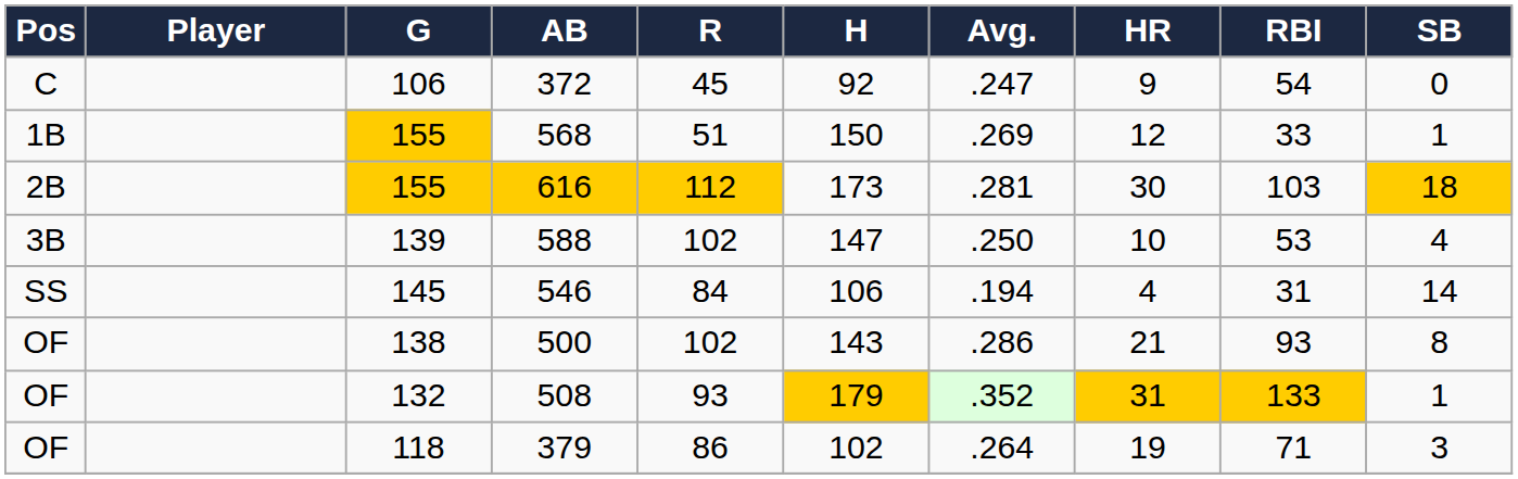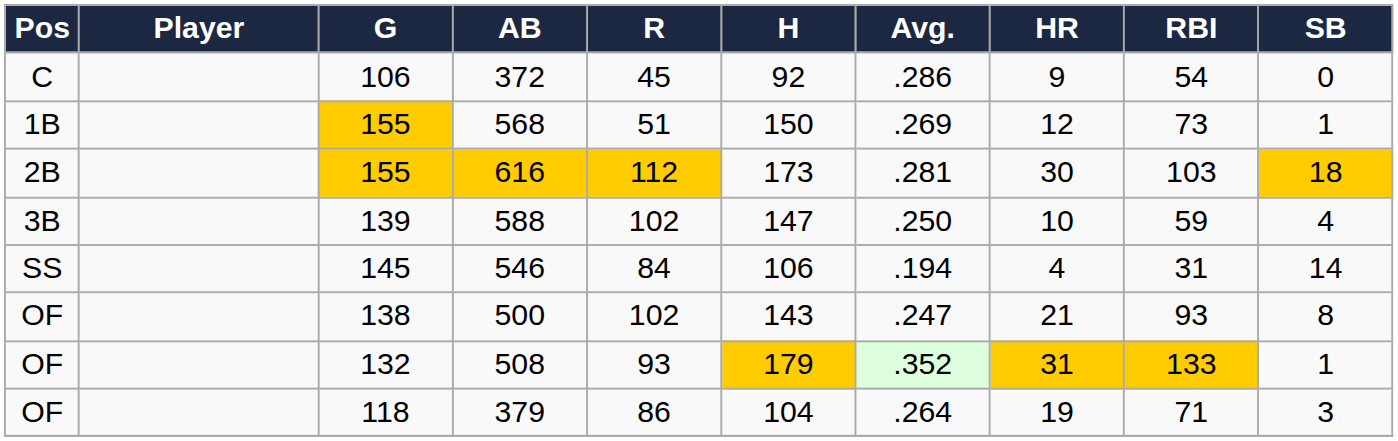372 | Avg.: .247 -> .286
568 | RBI: 33 -> 73
588 | RBI: 53 -> 59
500 | Avg.: .286 -> .247
379 | H: 102 -> 104
